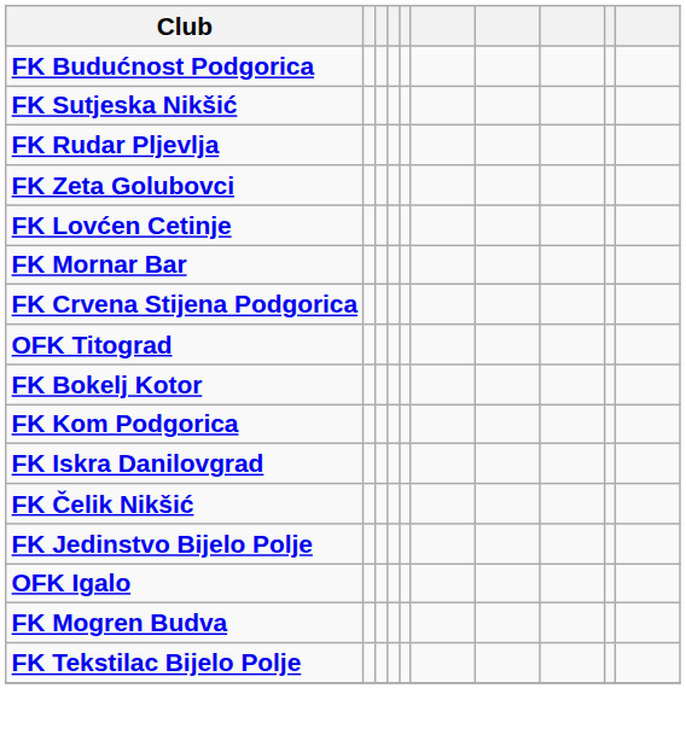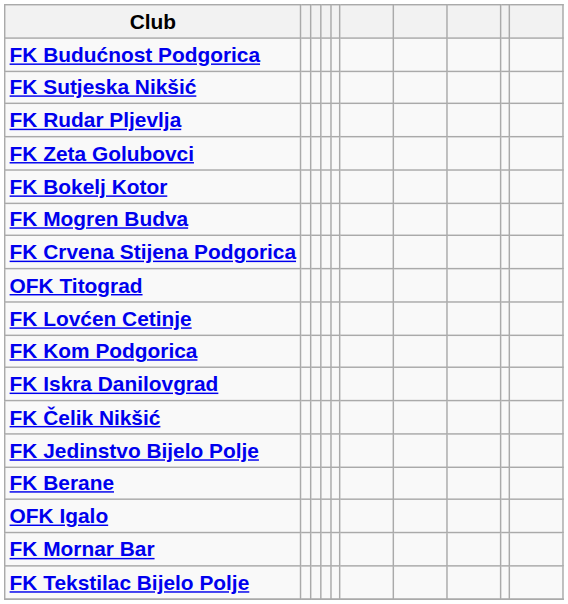rows swapped: FK Lovćen Cetinje <-> FK Bokelj Kotor
rows swapped: FK Mogren Budva <-> FK Mornar Bar
+ row: FK Berane
